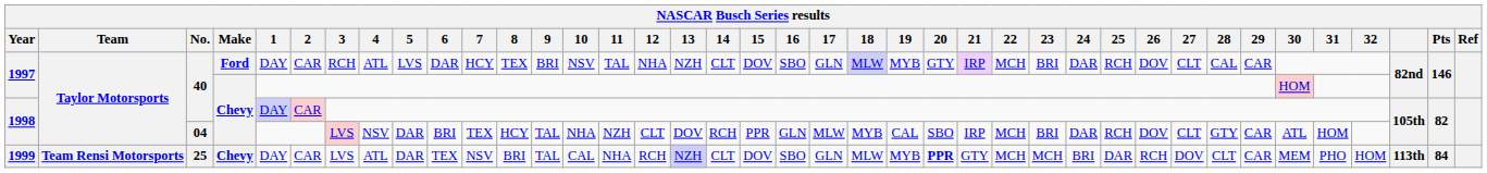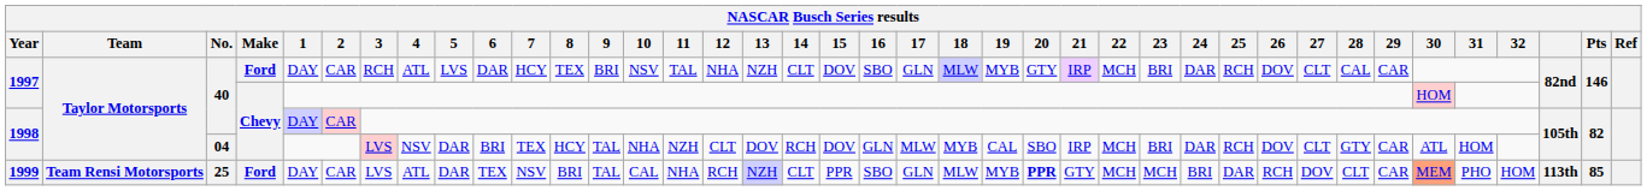1998 / 04 | 15: PPR -> DOV
1999 | Make: Chevy -> Ford
1999 | 15: DOV -> PPR
1999 | 30: no background -> lightsalmon background
1999 | Pts: 84 -> 85
